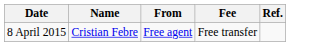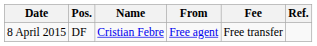+ column: Pos. | DF
